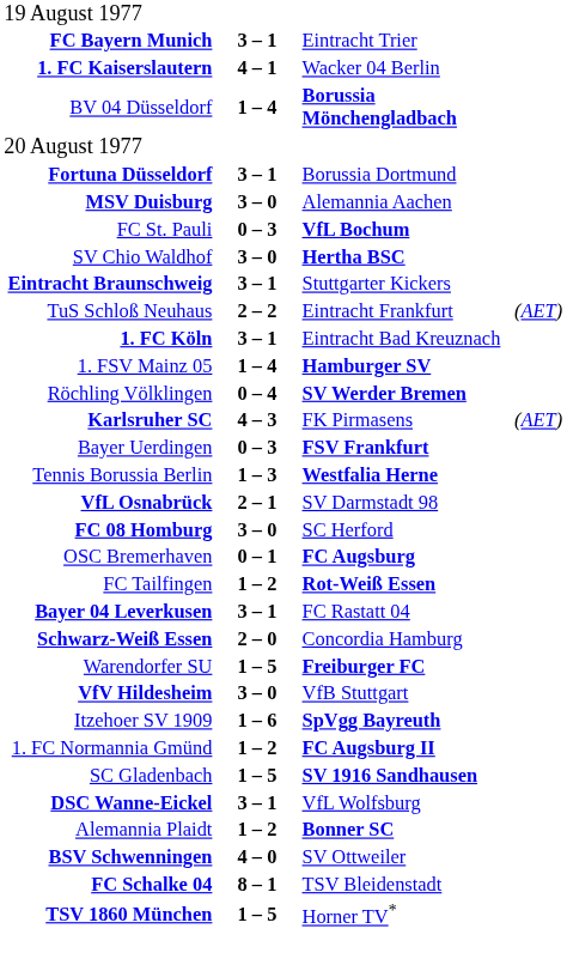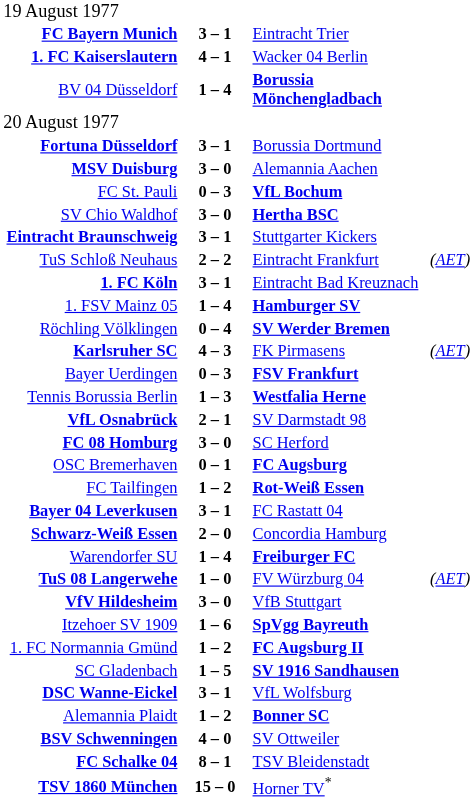Warendorfer SU | column 2: 1 – 5 -> 1 – 4
+ row: TuS 08 Langerwehe | 1 – 0 | FV Würzburg 04 | (AET)
TSV 1860 München | column 2: 1 – 5 -> 15 – 0
